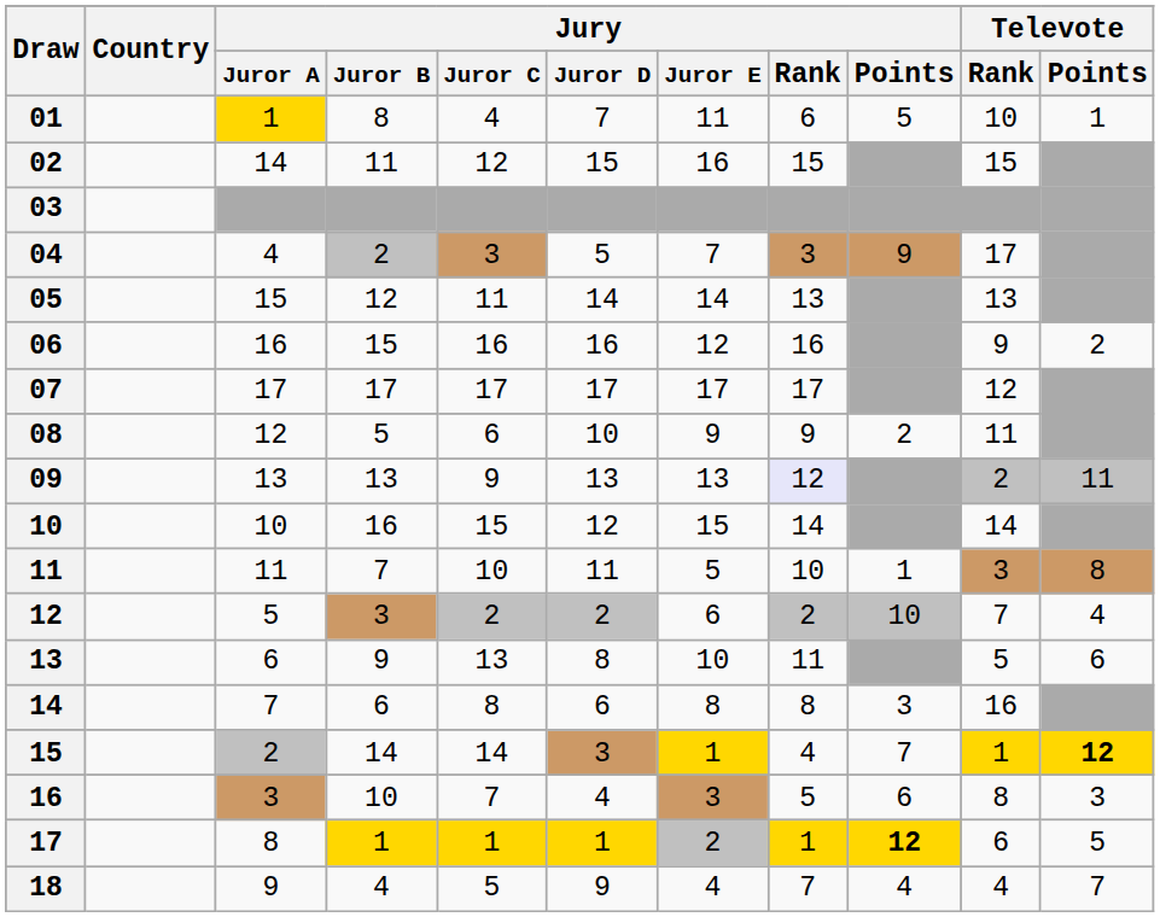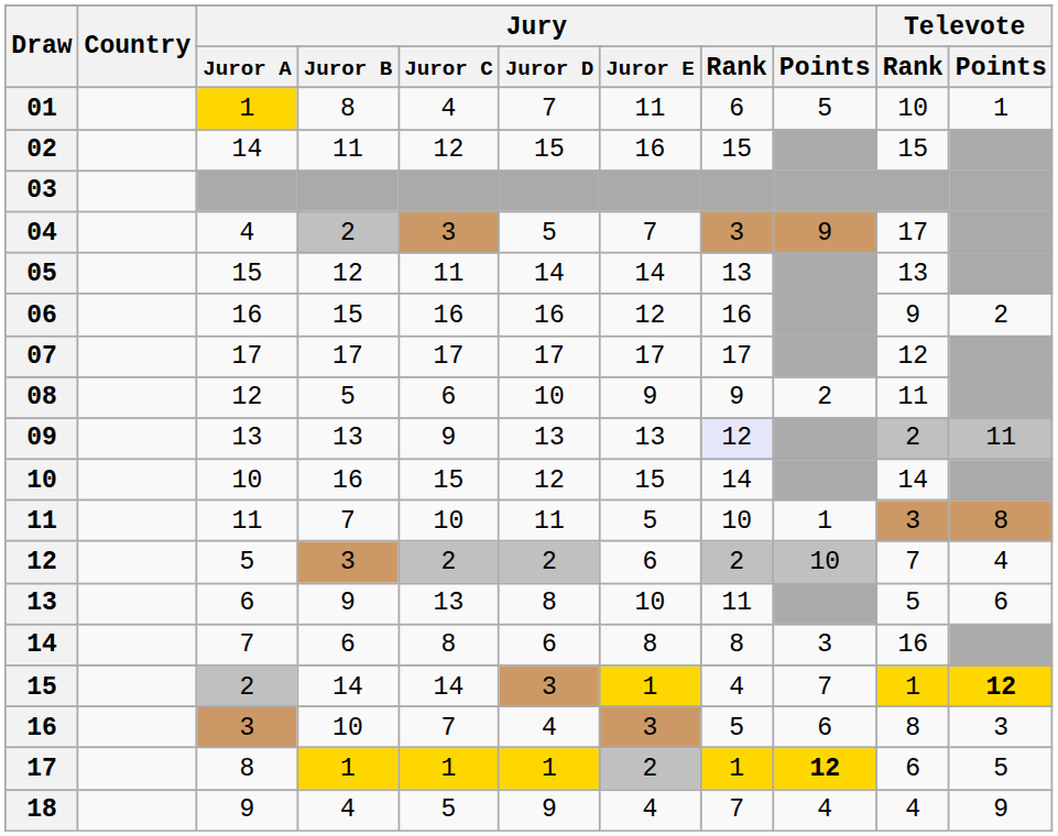18 | Televote / Points: 7 -> 9
